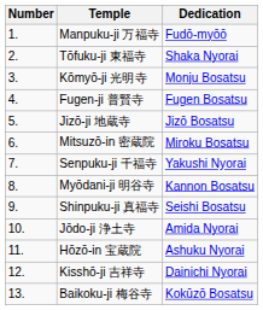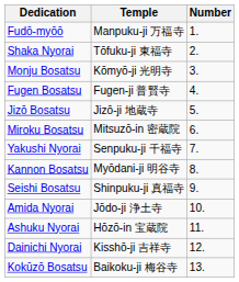columns swapped: Number <-> Dedication
